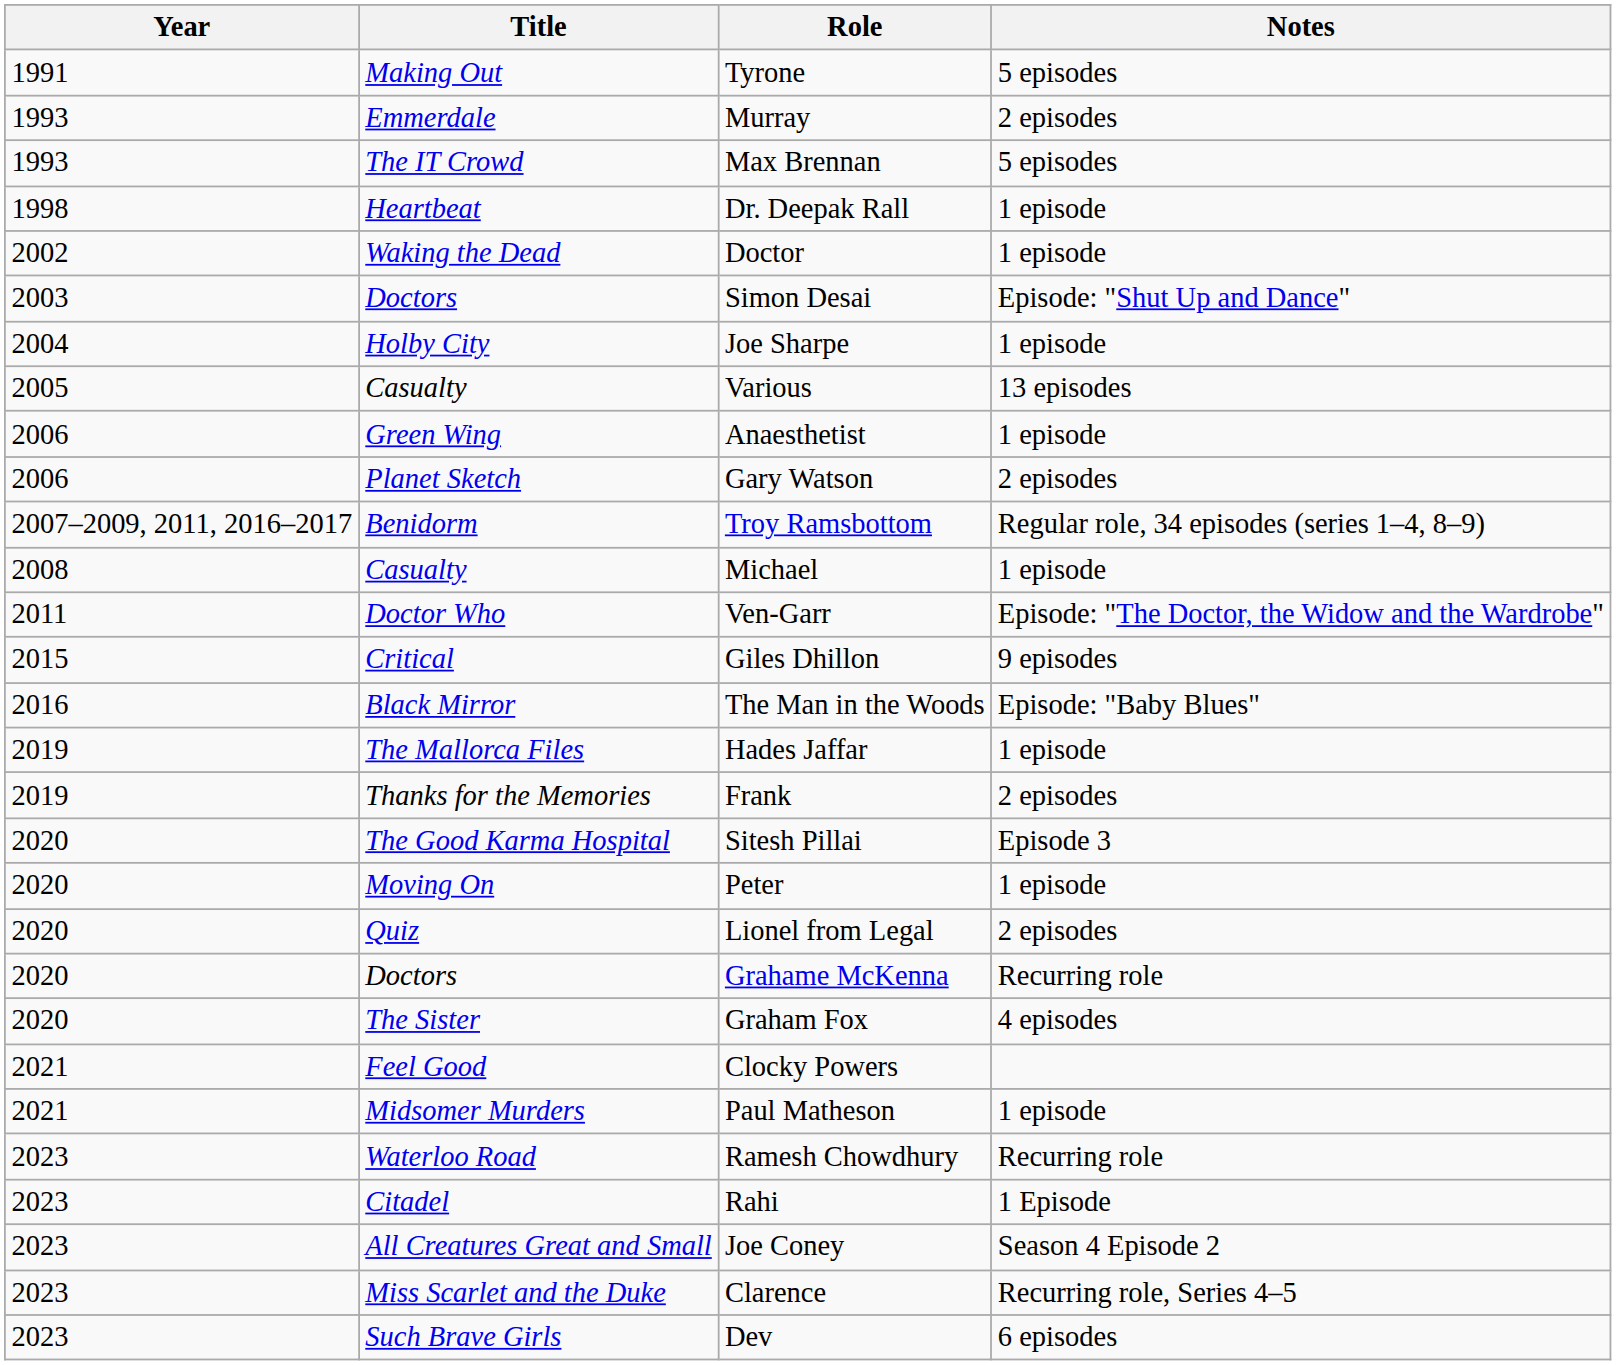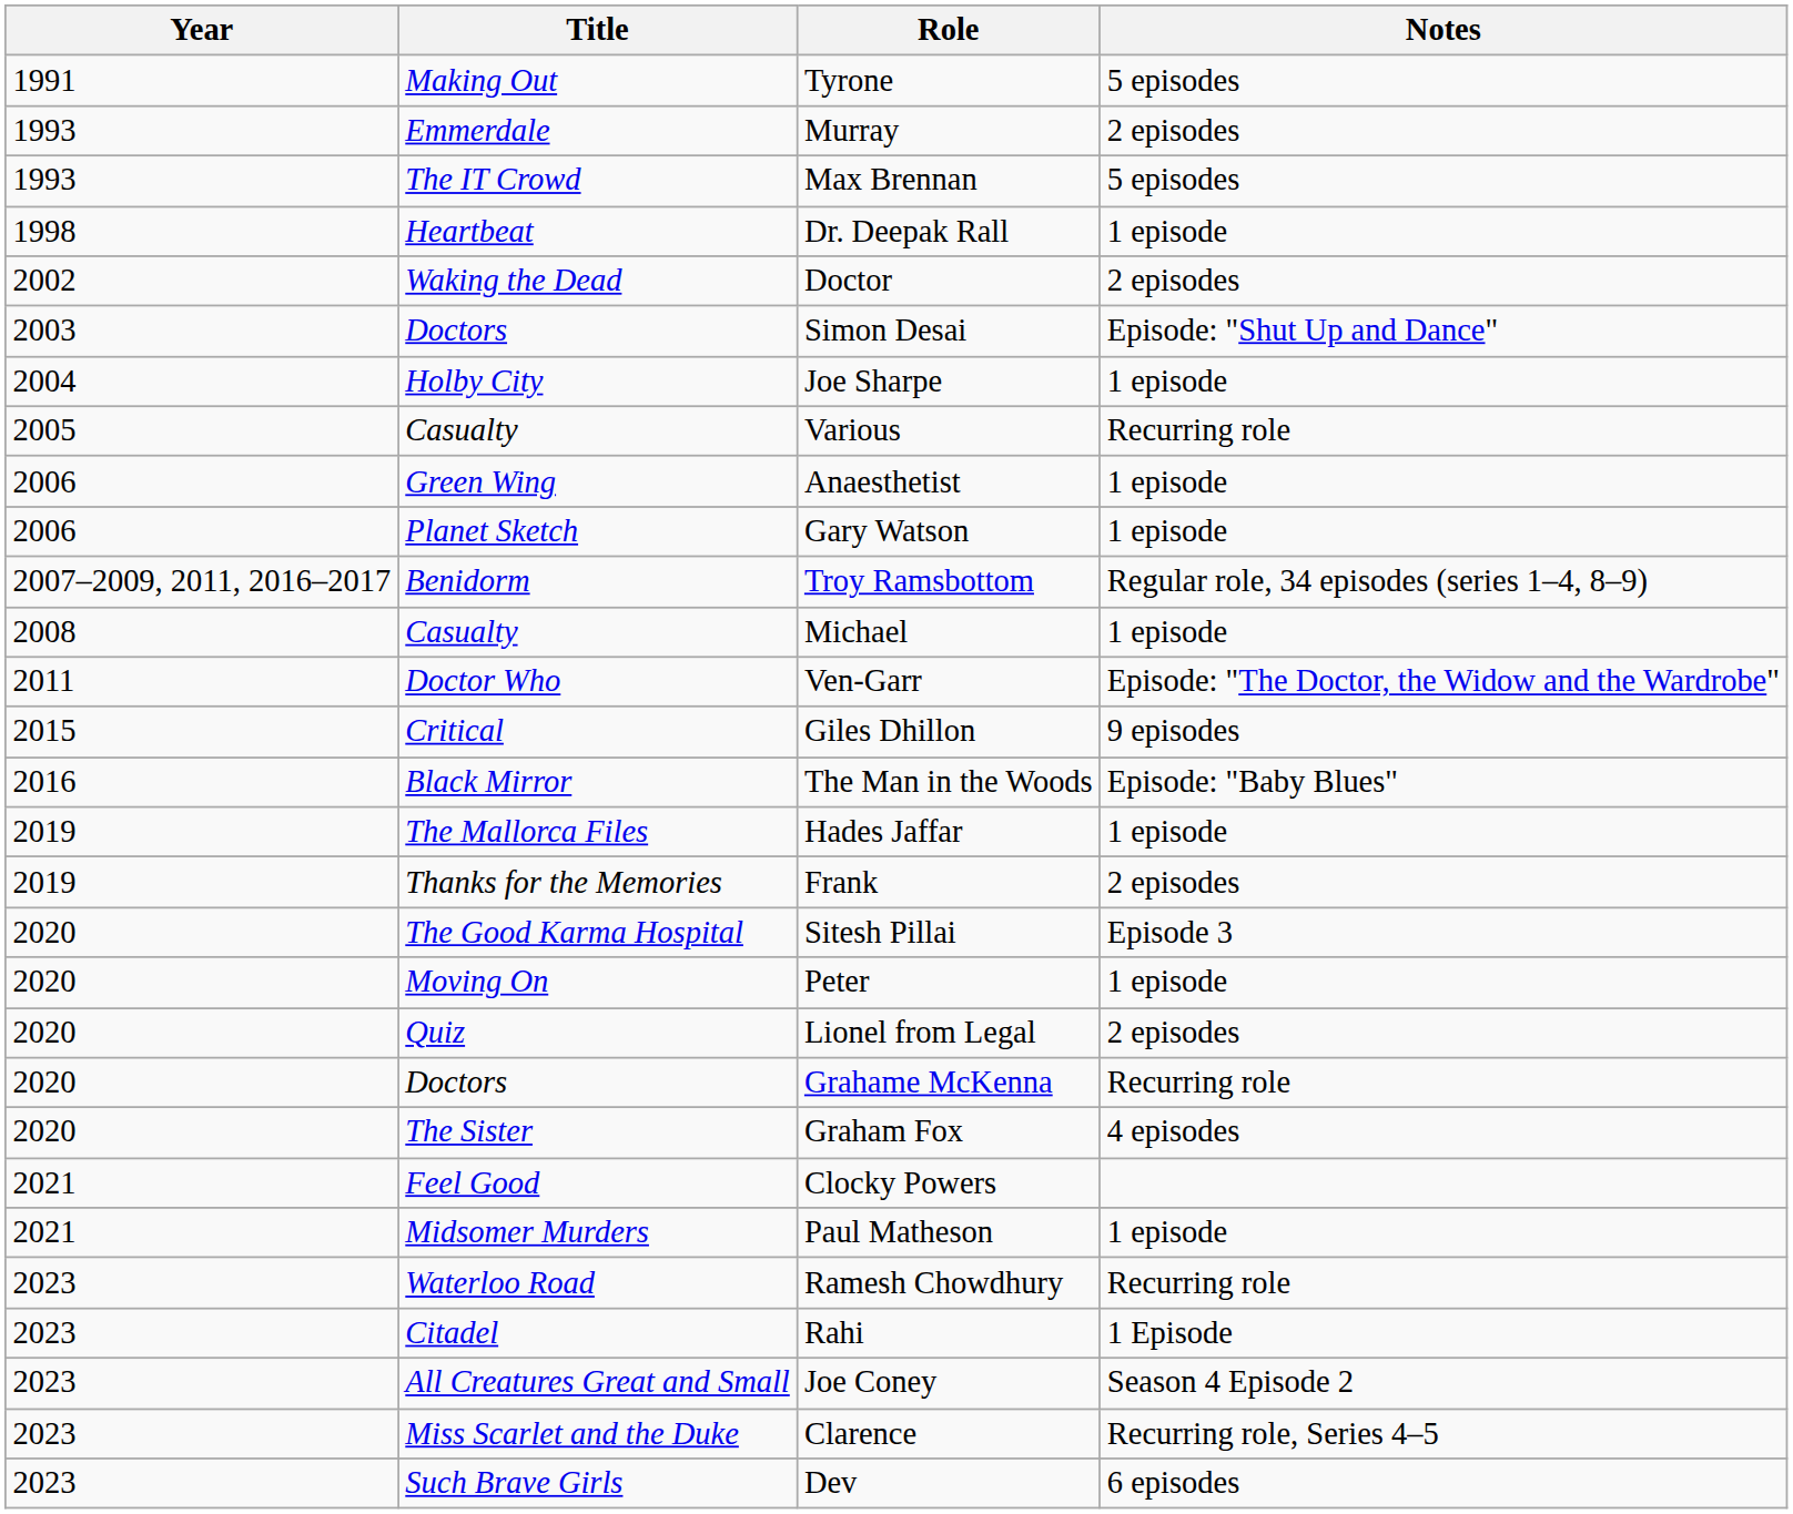Doctor | Notes: 1 episode -> 2 episodes
Various | Notes: 13 episodes -> Recurring role
Gary Watson | Notes: 2 episodes -> 1 episode
